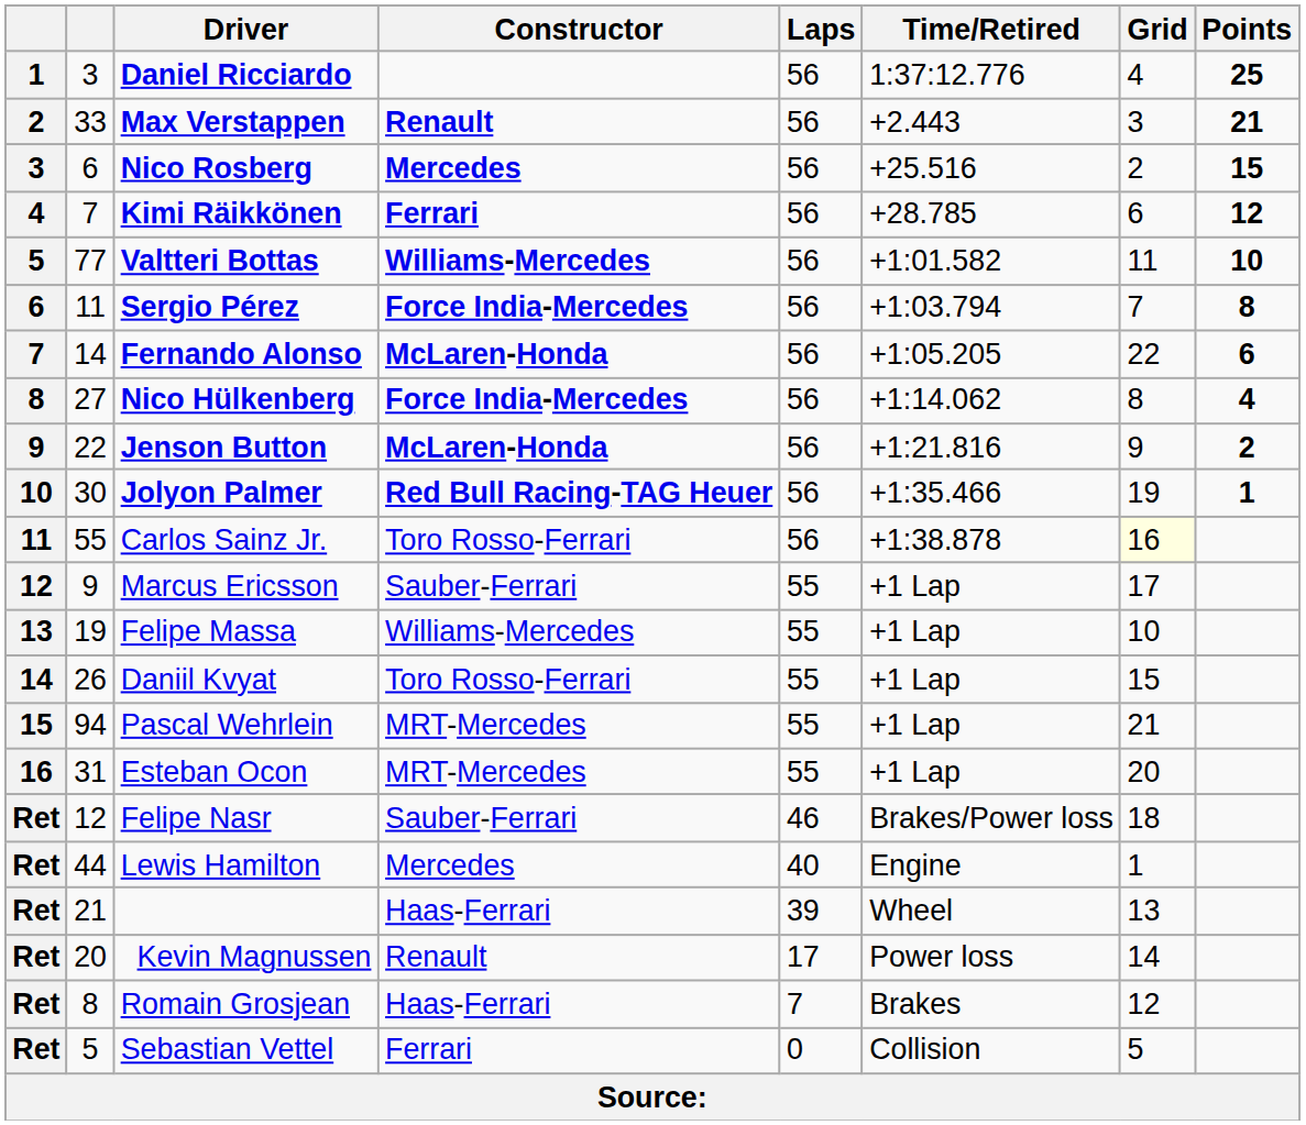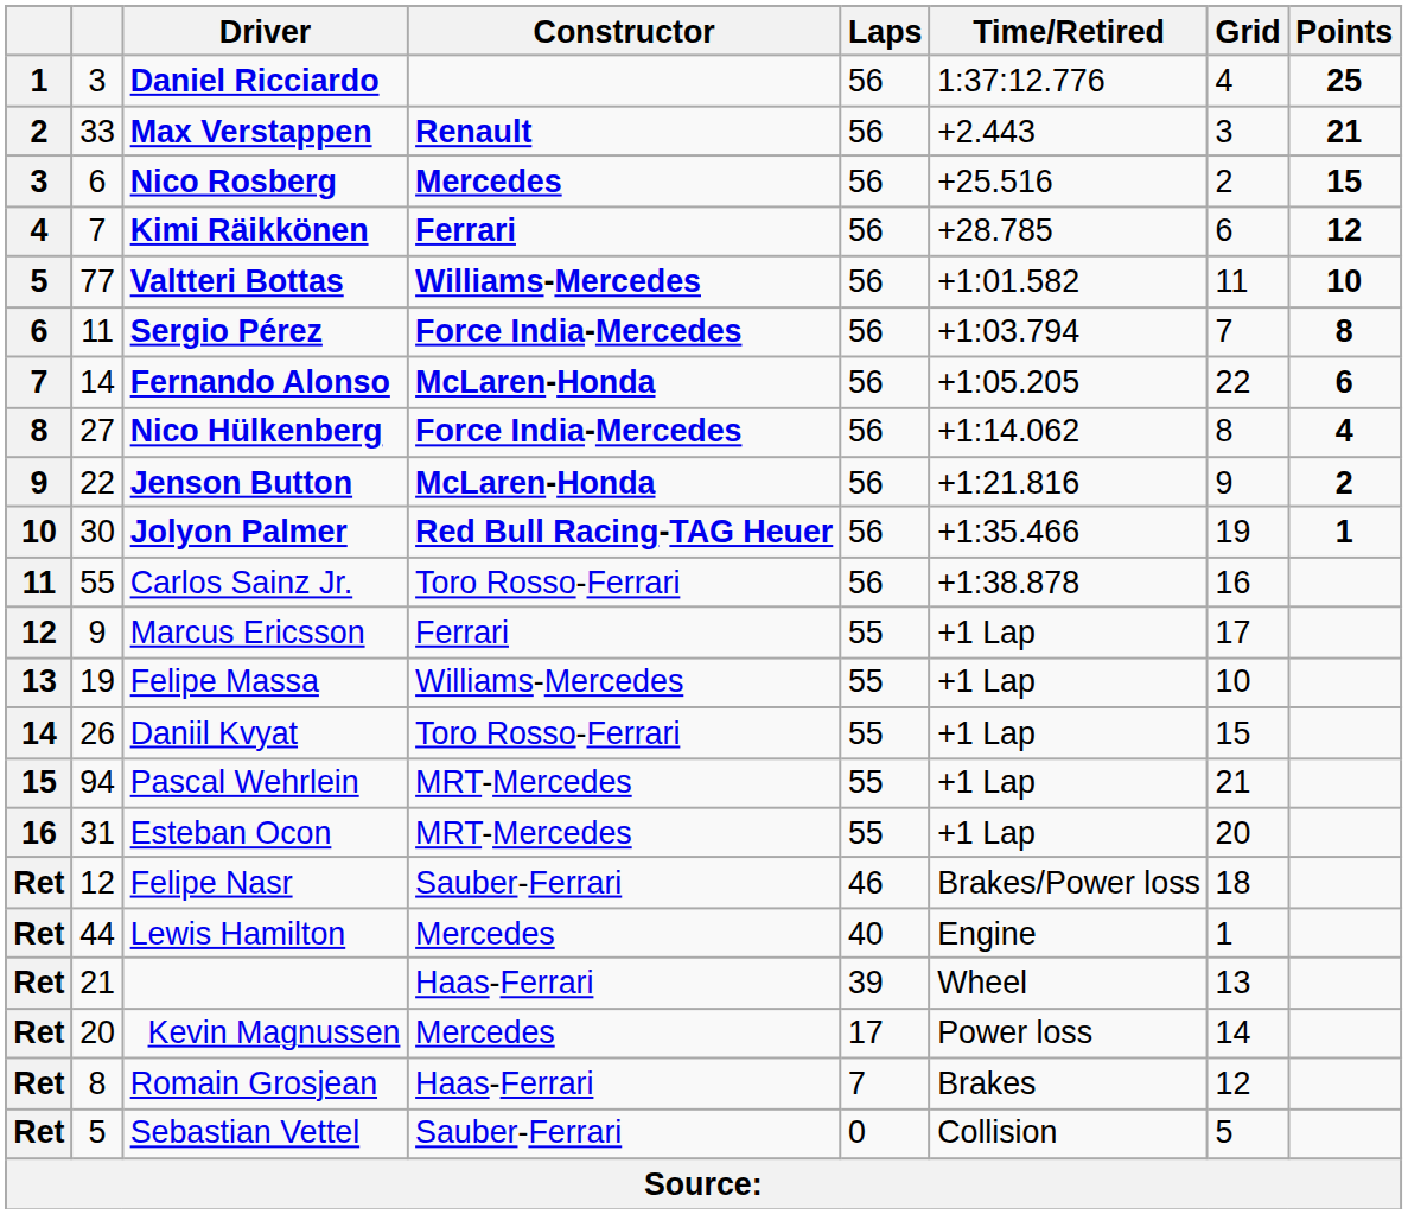Carlos Sainz Jr. | Grid: lightyellow background -> no background
Marcus Ericsson | Constructor: Sauber-Ferrari -> Ferrari
Kevin Magnussen | Constructor: Renault -> Mercedes
Sebastian Vettel | Constructor: Ferrari -> Sauber-Ferrari
